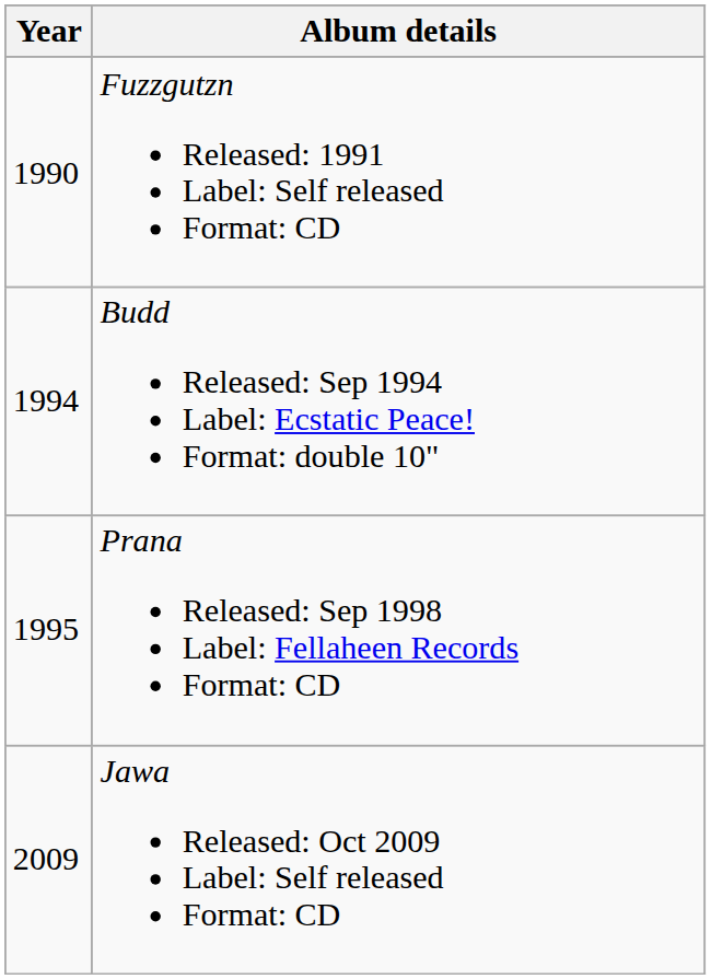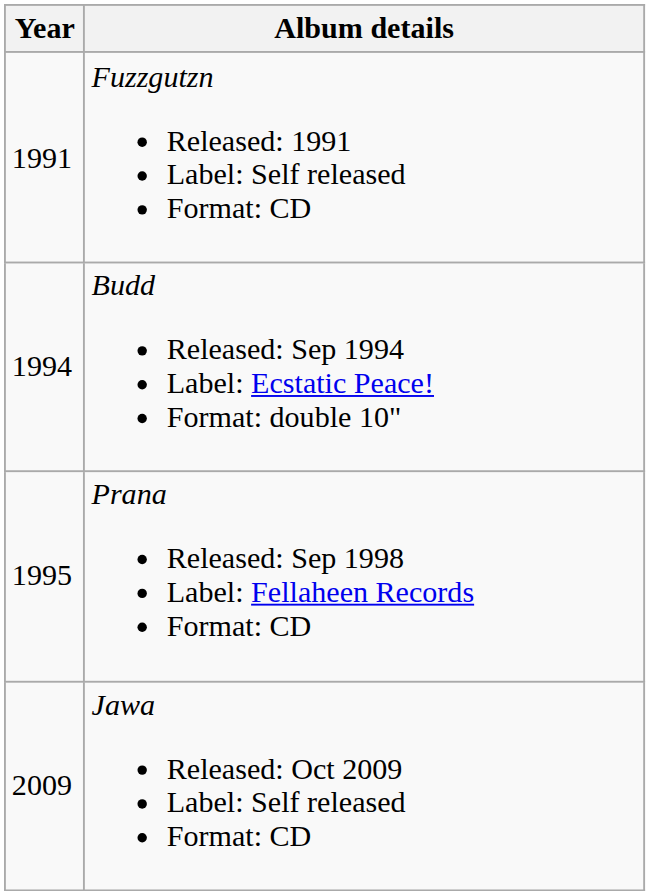Fuzzgutzn Released: 1991 Label: Self released Format: CD | Year: 1990 -> 1991
